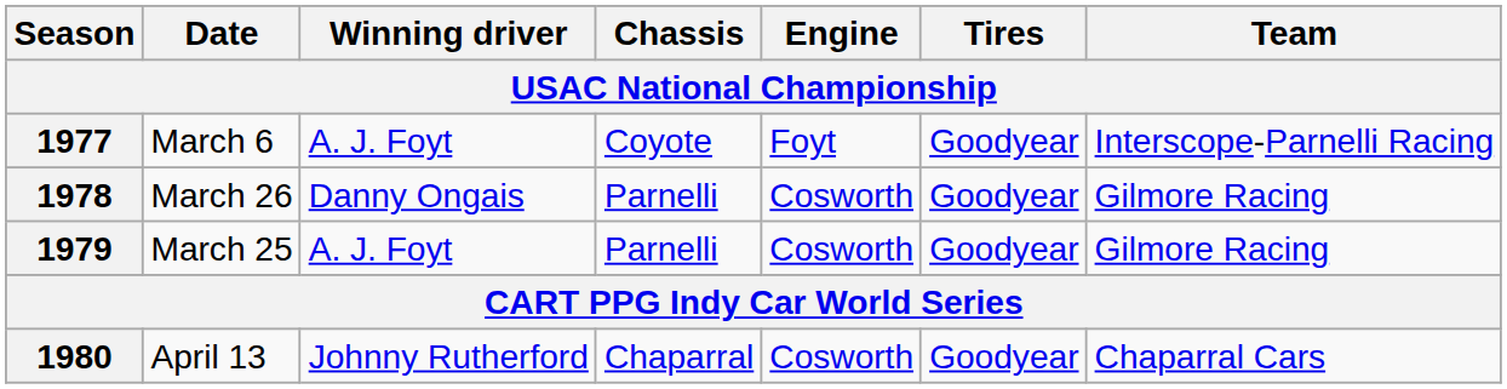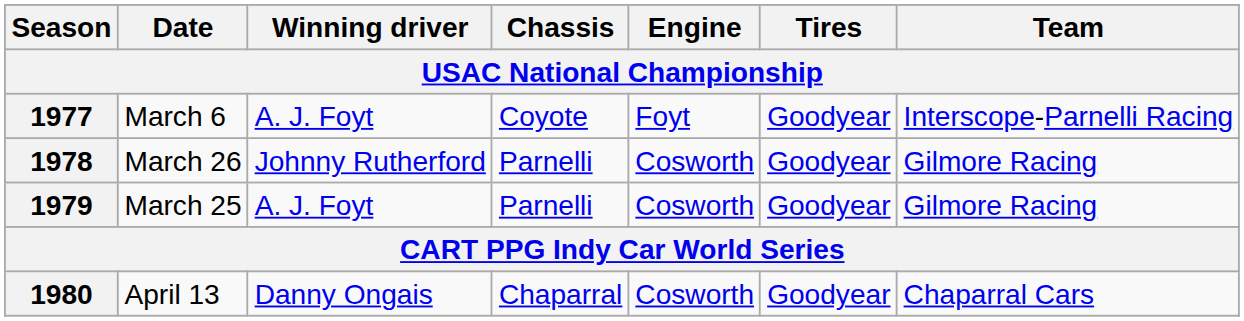1978 | Winning driver: Danny Ongais -> Johnny Rutherford
1980 | Winning driver: Johnny Rutherford -> Danny Ongais
